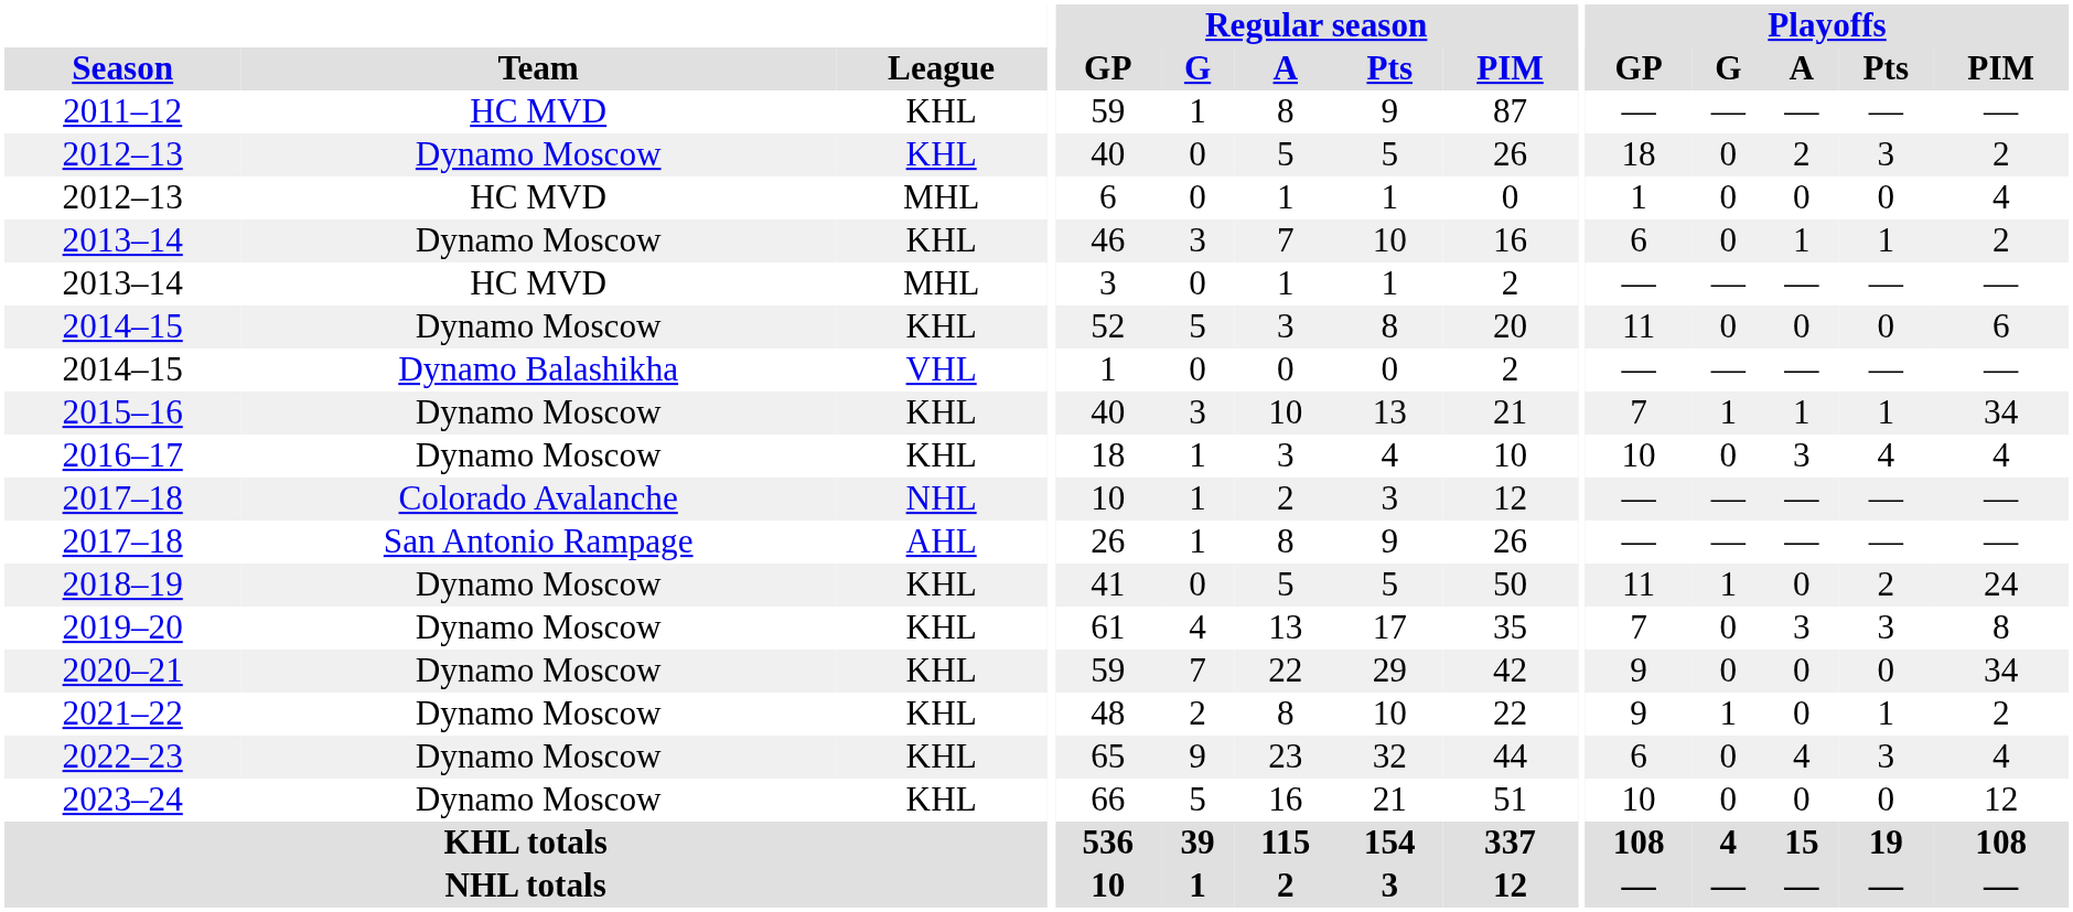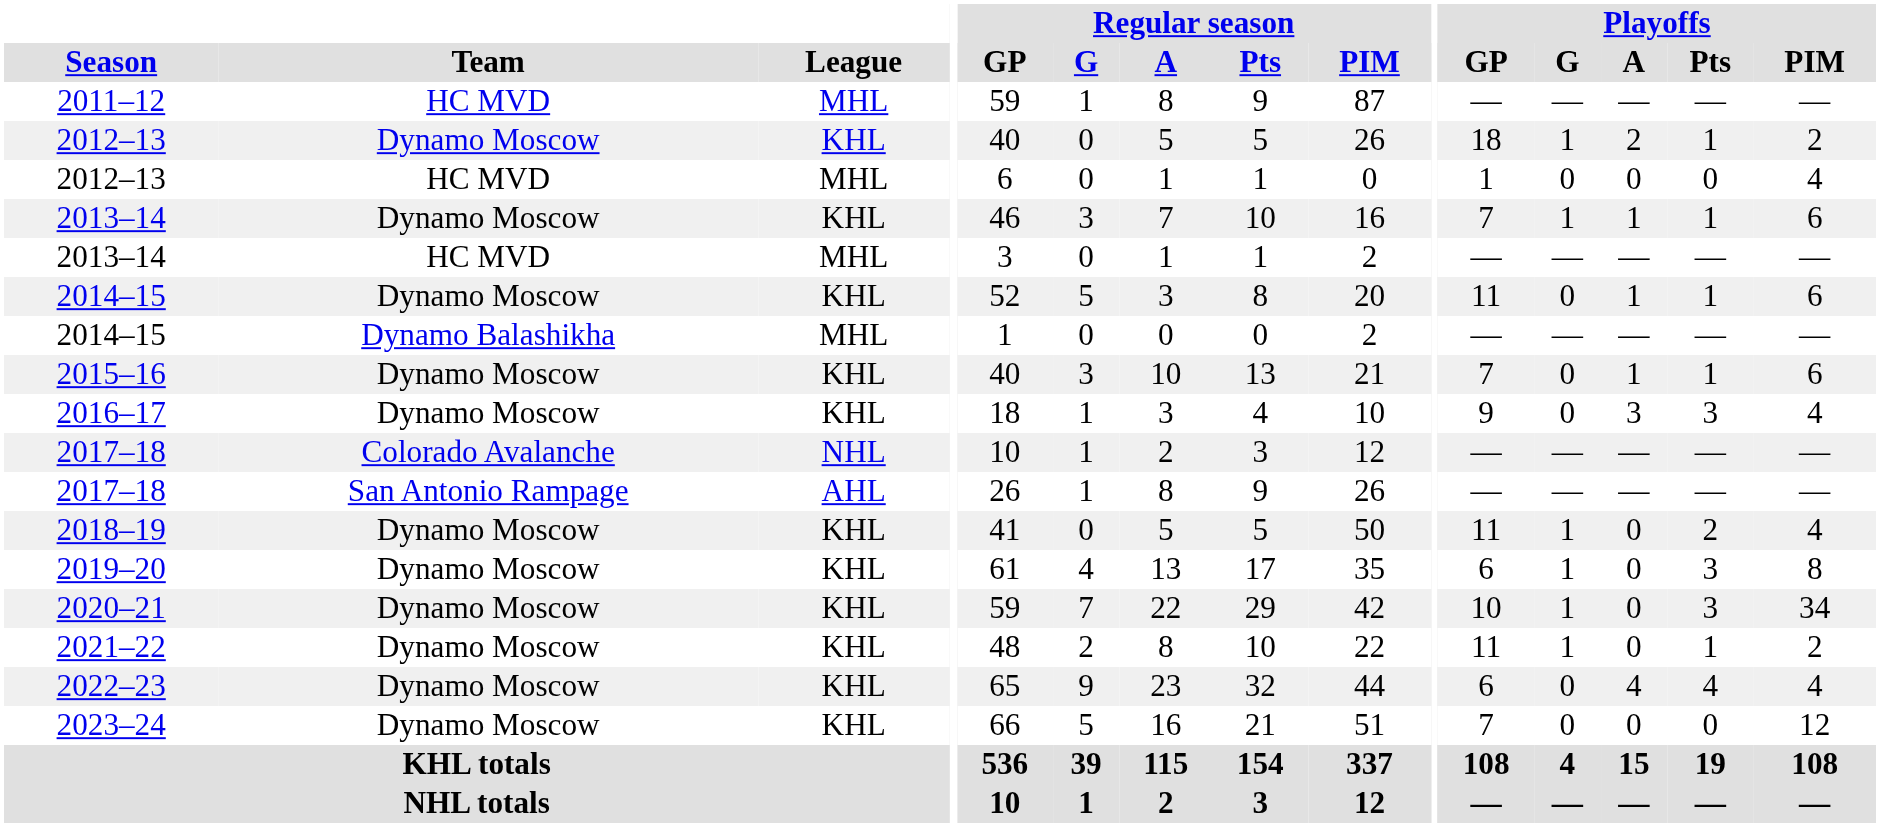2011–12 | League: KHL -> MHL
2012–13 / Dynamo Moscow | Playoffs / G: 0 -> 1
2012–13 / Dynamo Moscow | Playoffs / Pts: 3 -> 1
2013–14 / Dynamo Moscow | Playoffs / GP: 6 -> 7
2013–14 / Dynamo Moscow | Playoffs / G: 0 -> 1
2013–14 / Dynamo Moscow | Playoffs / PIM: 2 -> 6
2014–15 / Dynamo Moscow | Playoffs / A: 0 -> 1
2014–15 / Dynamo Moscow | Playoffs / Pts: 0 -> 1
2014–15 / Dynamo Balashikha | League: VHL -> MHL
2015–16 | Playoffs / G: 1 -> 0
2015–16 | Playoffs / PIM: 34 -> 6
2016–17 | Playoffs / GP: 10 -> 9
2016–17 | Playoffs / Pts: 4 -> 3
2018–19 | Playoffs / PIM: 24 -> 4
2019–20 | Playoffs / GP: 7 -> 6
2019–20 | Playoffs / G: 0 -> 1
2019–20 | Playoffs / A: 3 -> 0
2020–21 | Playoffs / GP: 9 -> 10
2020–21 | Playoffs / G: 0 -> 1
2020–21 | Playoffs / Pts: 0 -> 3
2021–22 | Playoffs / GP: 9 -> 11
2022–23 | Playoffs / Pts: 3 -> 4
2023–24 | Playoffs / GP: 10 -> 7
